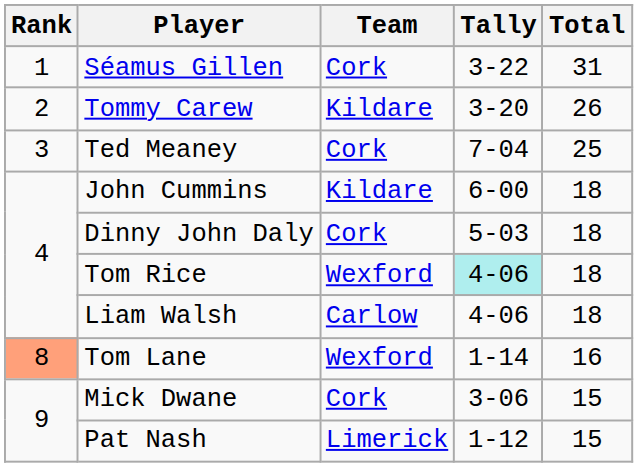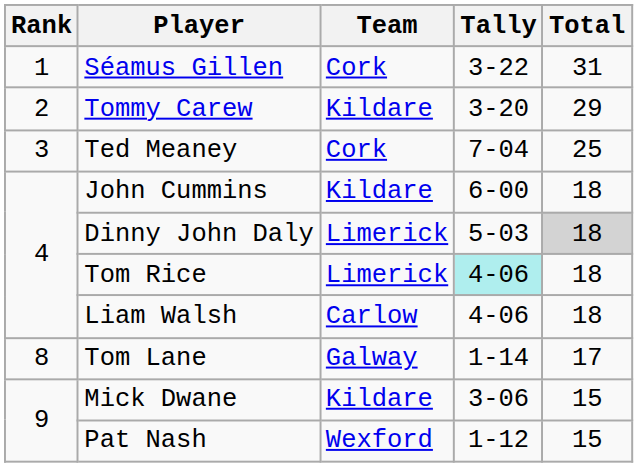Tommy Carew | Total: 26 -> 29
Dinny John Daly | Team: Cork -> Limerick
Dinny John Daly | Total: no background -> lightgrey background
Tom Rice | Team: Wexford -> Limerick
Tom Lane | Rank: lightsalmon background -> no background
Tom Lane | Team: Wexford -> Galway
Tom Lane | Total: 16 -> 17
Mick Dwane | Team: Cork -> Kildare
Pat Nash | Team: Limerick -> Wexford
